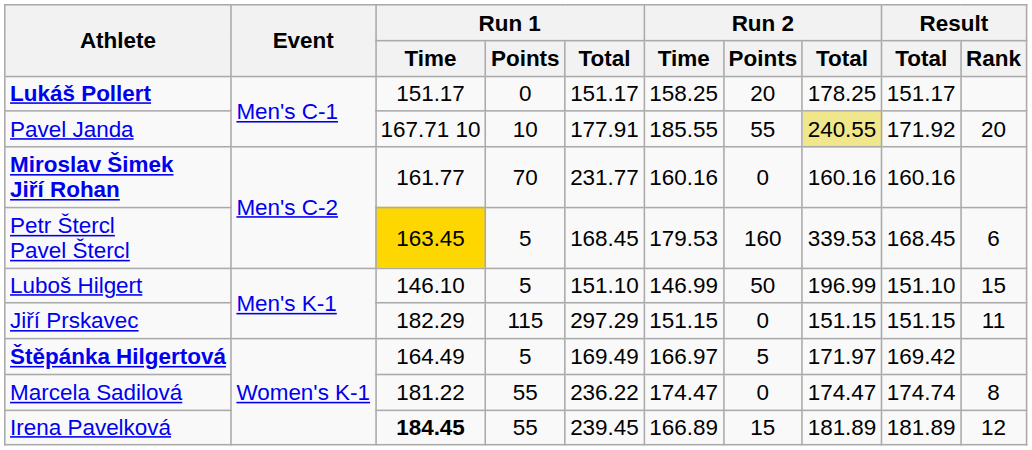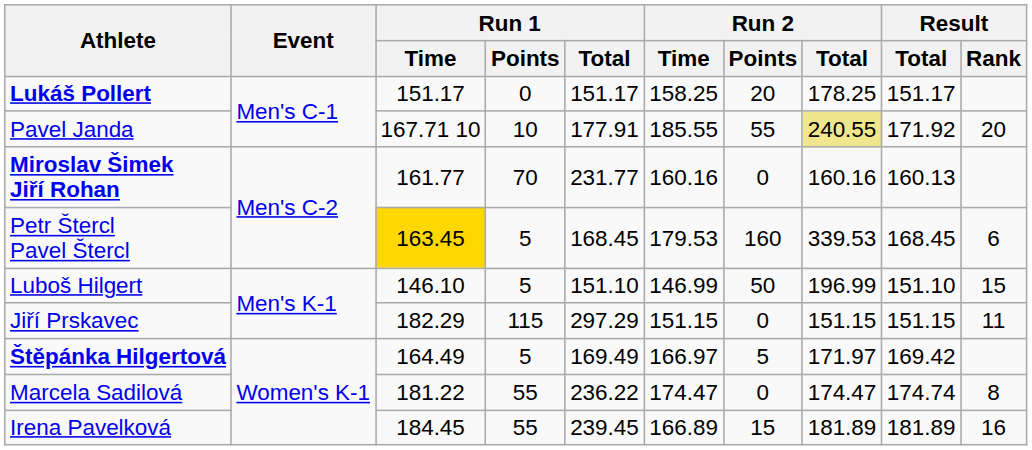Miroslav Šimek Jiří Rohan | Result / Total: 160.16 -> 160.13
Irena Pavelková | Run 1 / Time: bold -> normal
Irena Pavelková | Result / Rank: 12 -> 16
